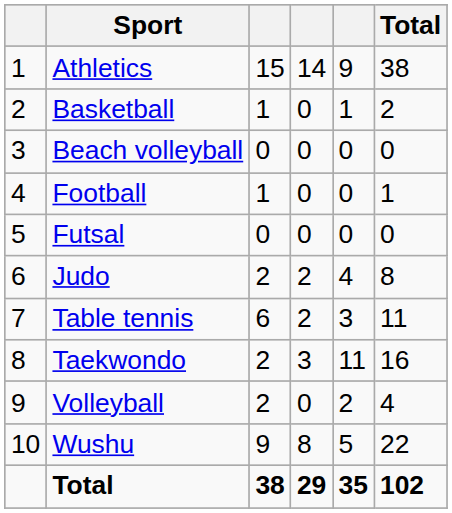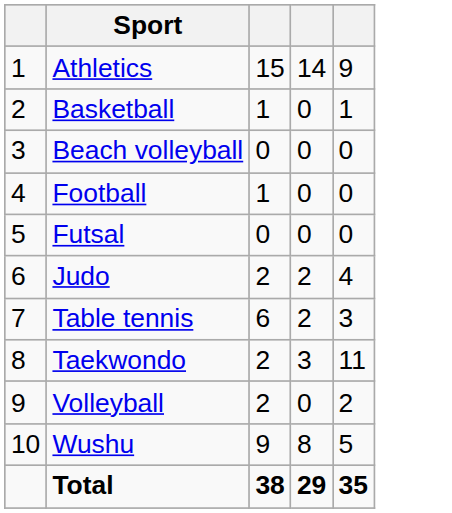- column: Total | 38 | 2 | 0 | 1 | 0 | 8 | 11 | 16 | 4 | 22 | 102
